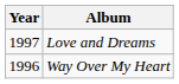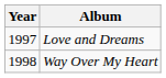Way Over My Heart | Year: 1996 -> 1998
